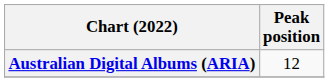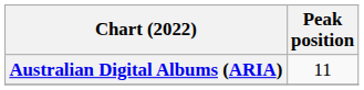Australian Digital Albums (ARIA) | Peak position: 12 -> 11
